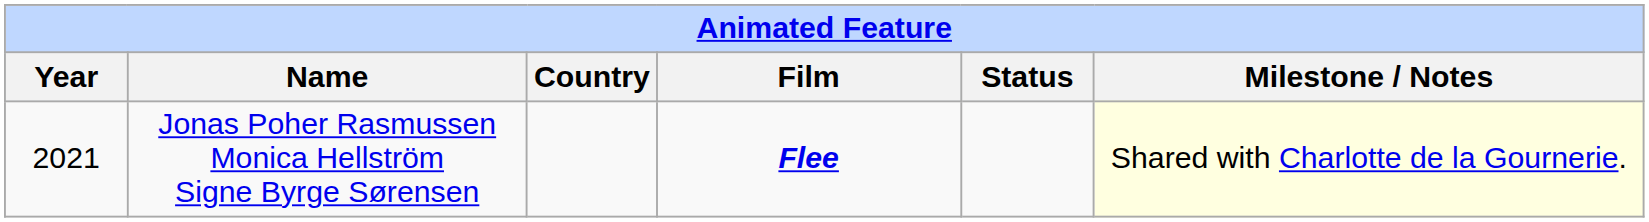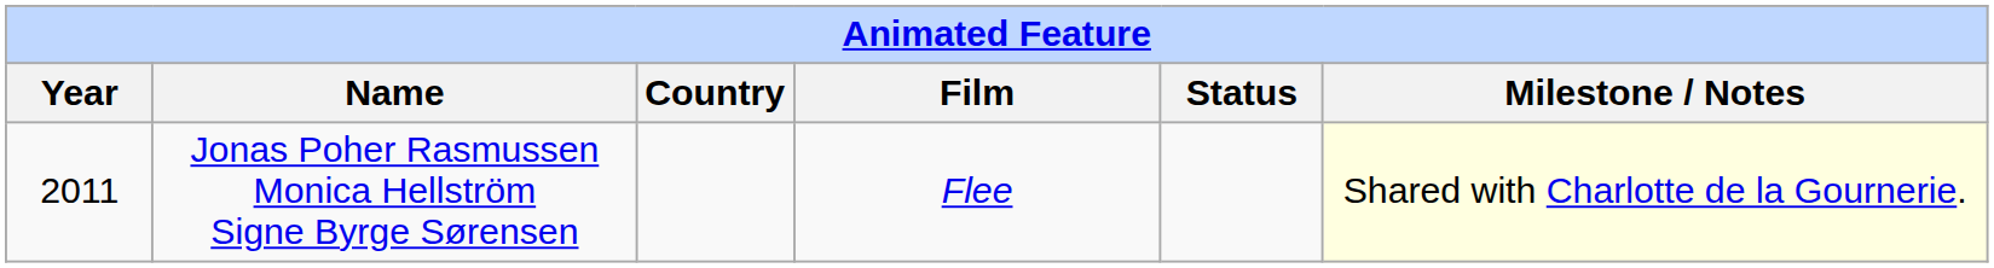Jonas Poher Rasmussen Monica Hellström Signe Byrge Sørensen | Year: 2021 -> 2011
Jonas Poher Rasmussen Monica Hellström Signe Byrge Sørensen | Film: bold -> normal
